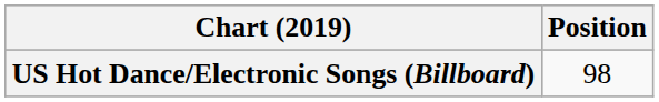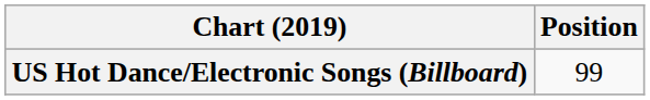US Hot Dance/Electronic Songs (Billboard) | Position: 98 -> 99
